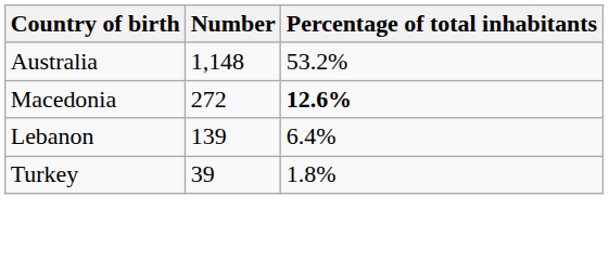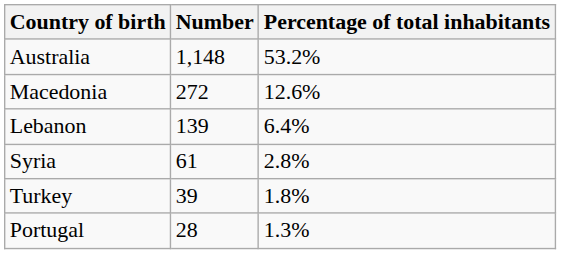Macedonia | Percentage of total inhabitants: bold -> normal
+ row: Syria | 61 | 2.8%
+ row: Portugal | 28 | 1.3%
